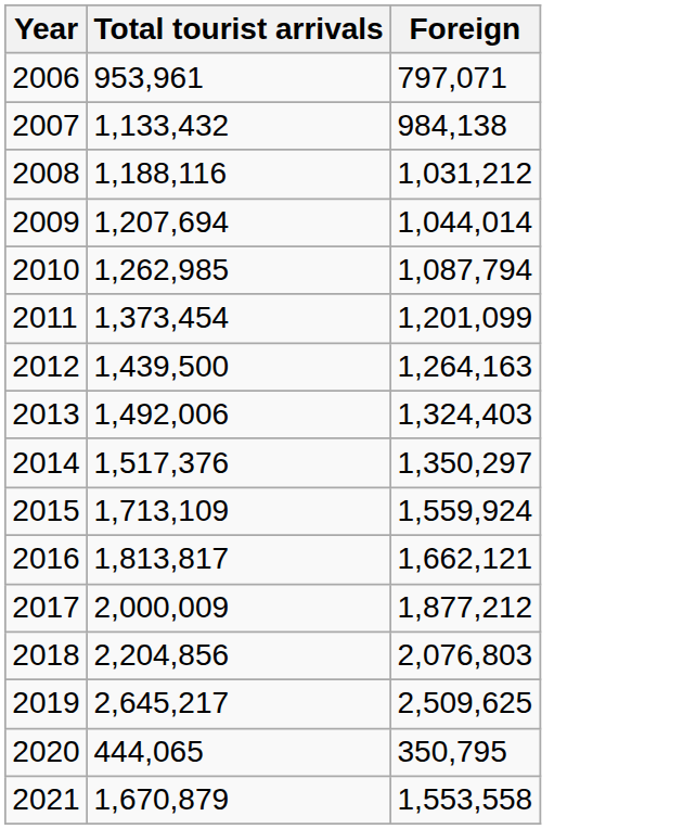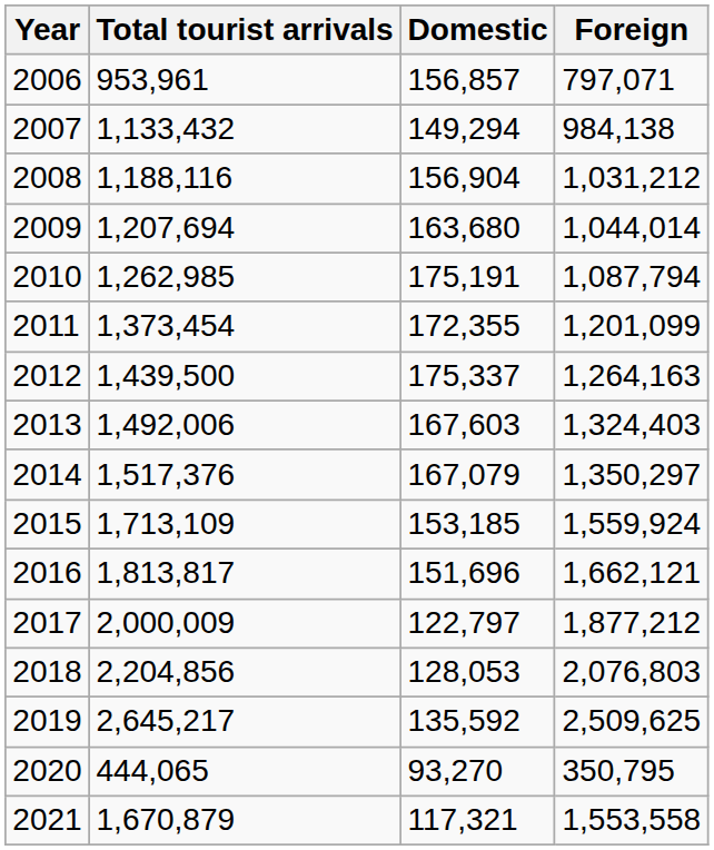+ column: Domestic | 156,857 | 149,294 | 156,904 | 163,680 | 175,191 | 172,355 | 175,337 | 167,603 | 167,079 | 153,185 | 151,696 | 122,797 | 128,053 | 135,592 | 93,270 | 117,321
